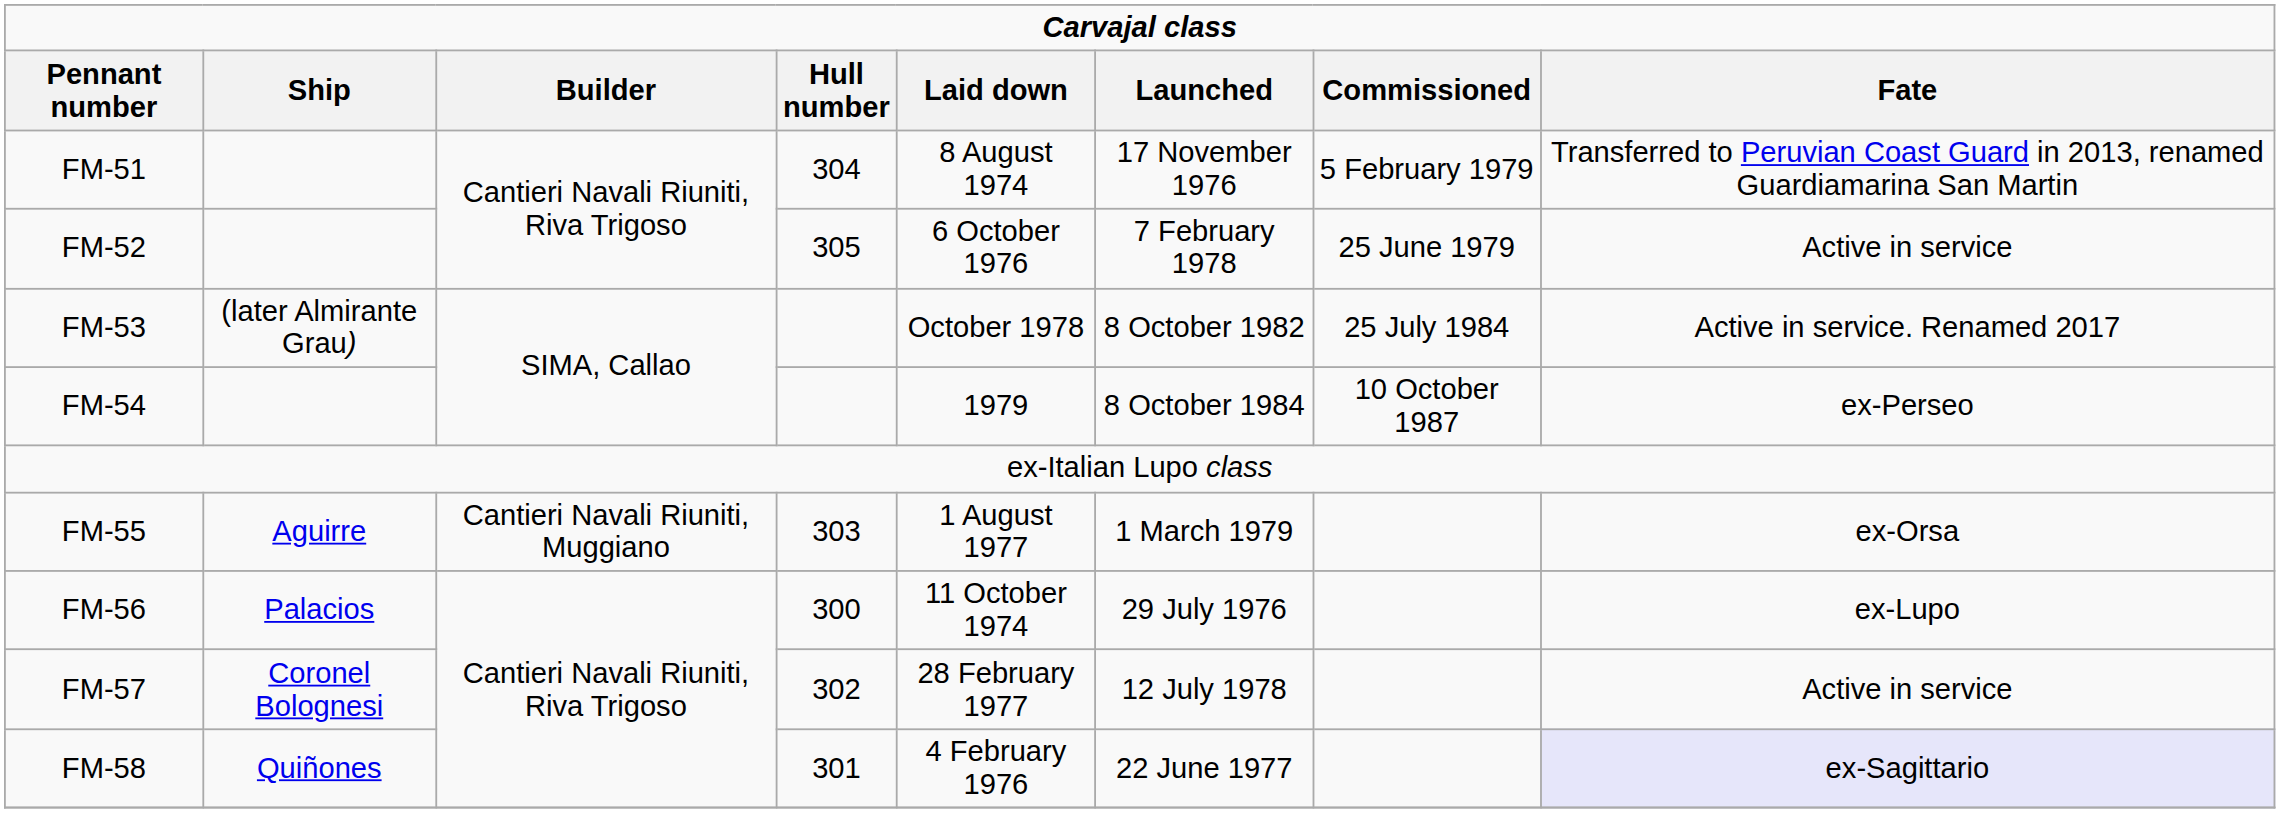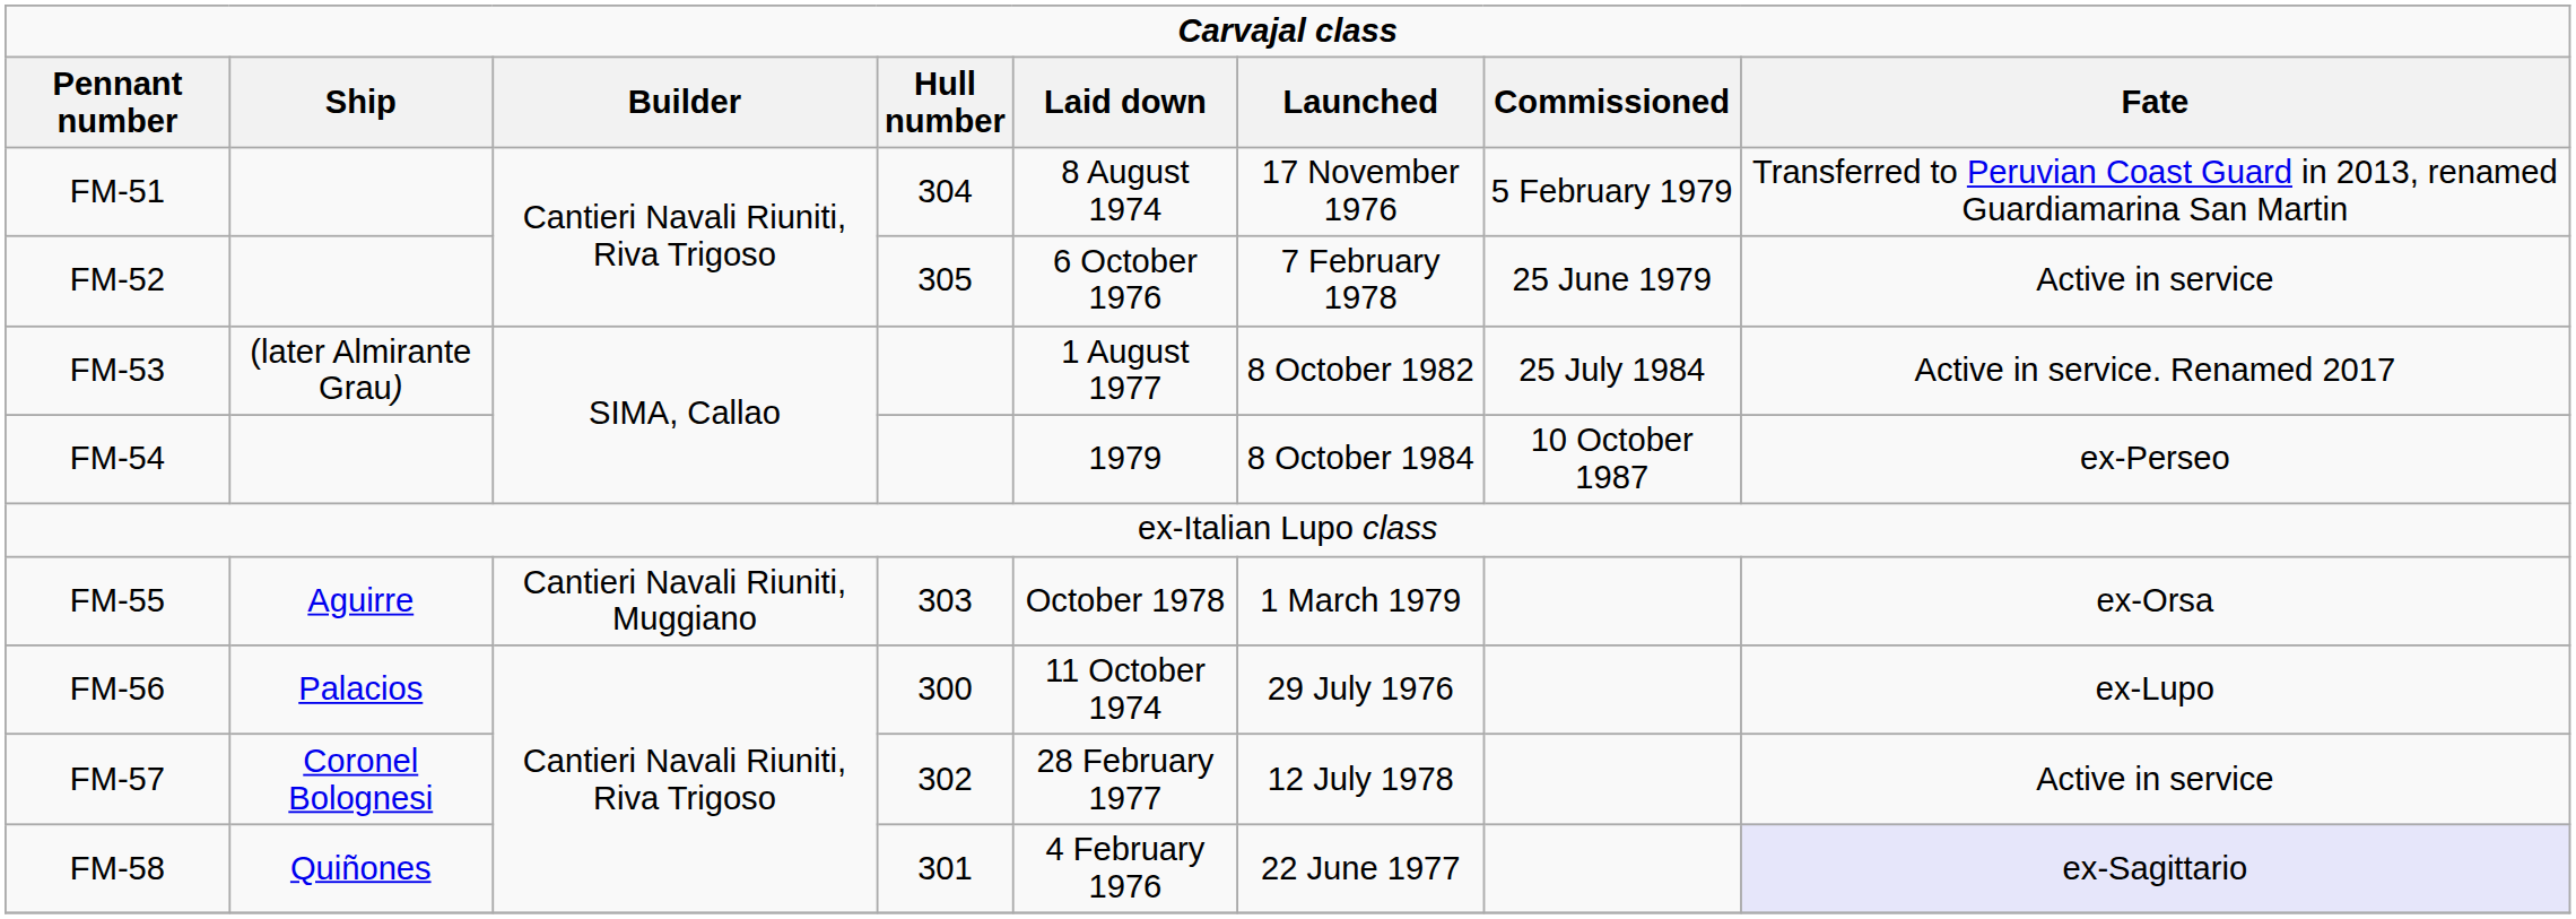FM-53 | column 5: October 1978 -> 1 August 1977
FM-55 | column 5: 1 August 1977 -> October 1978
